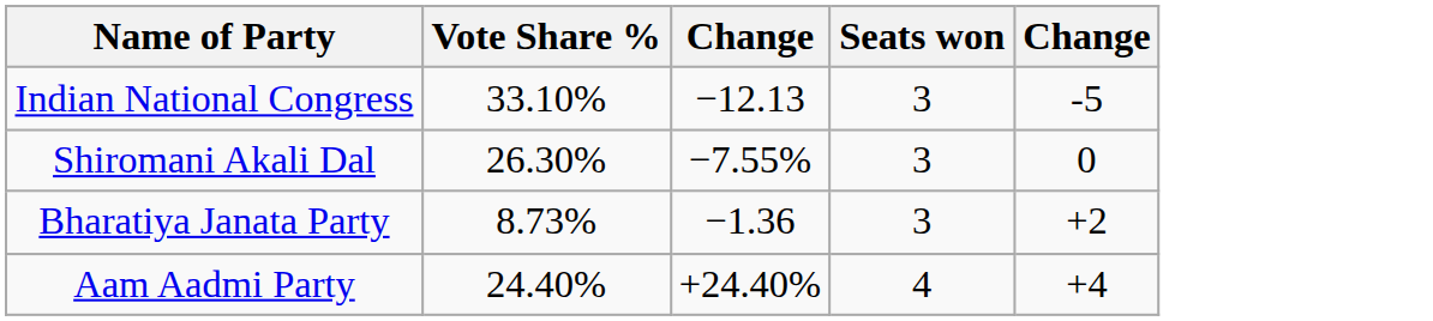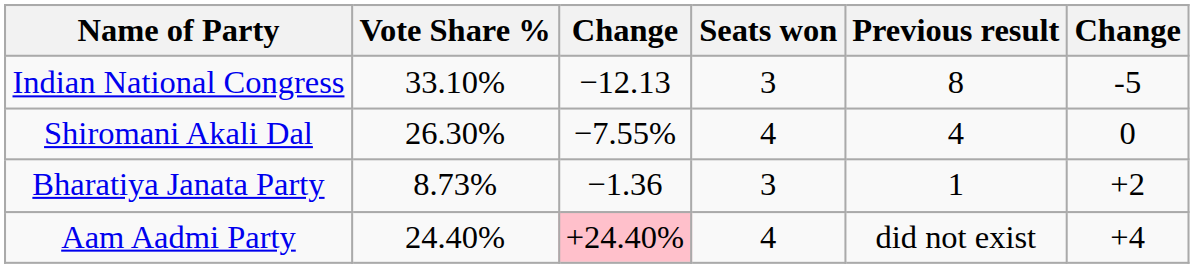+ column: Previous result | 8 | 4 | 1 | did not exist
Shiromani Akali Dal | Seats won: 3 -> 4
Aam Aadmi Party | column 3: no background -> pink background
